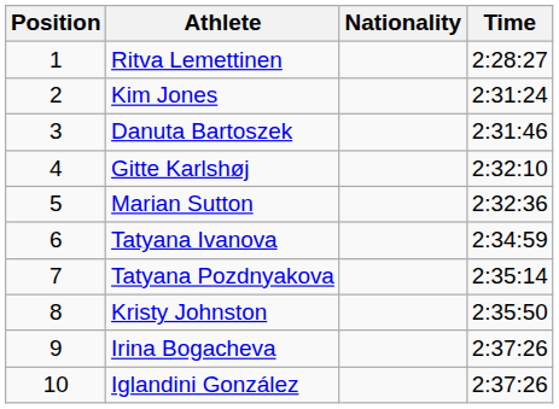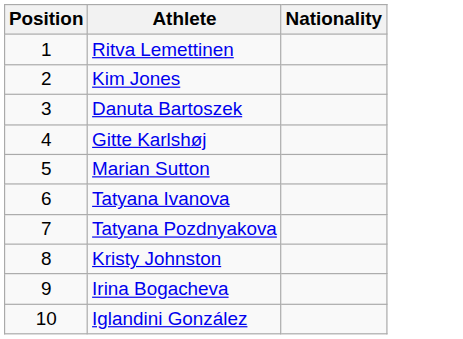- column: Time | 2:28:27 | 2:31:24 | 2:31:46 | 2:32:10 | 2:32:36 | 2:34:59 | 2:35:14 | 2:35:50 | 2:37:26 | 2:37:26
